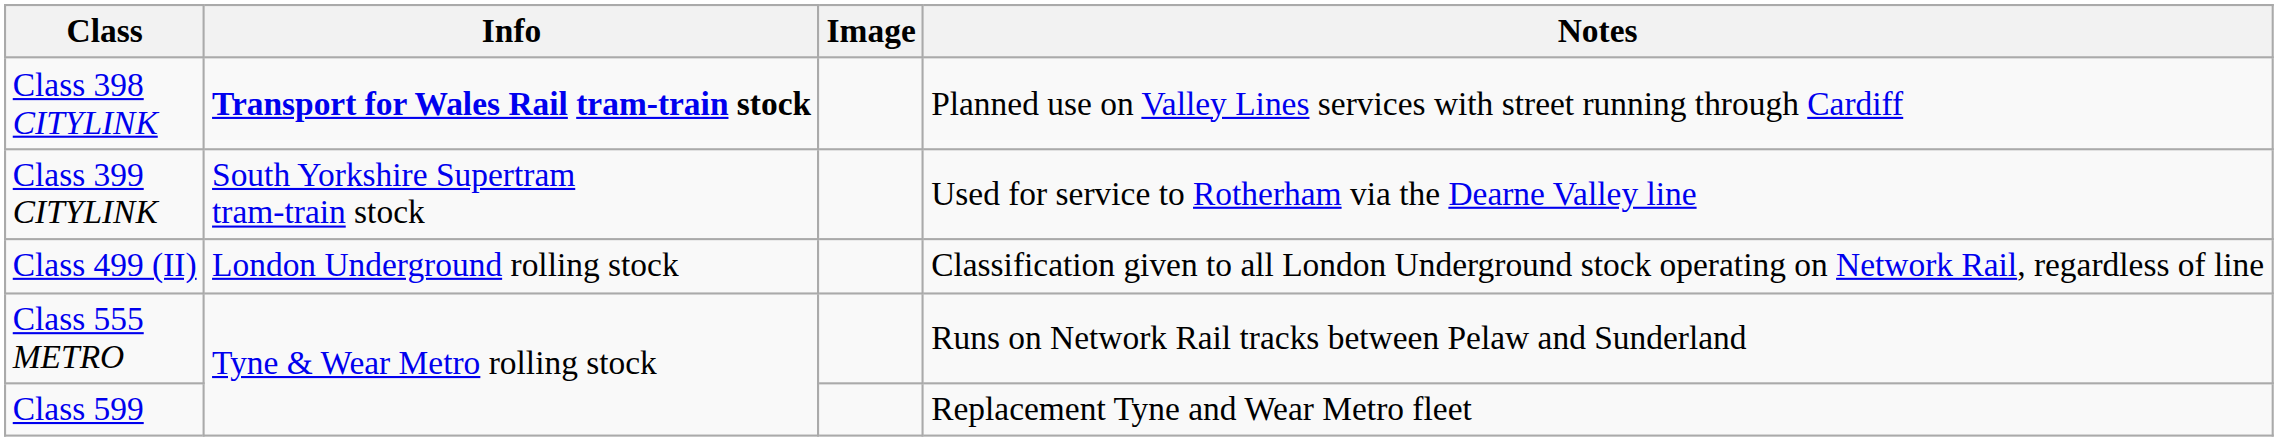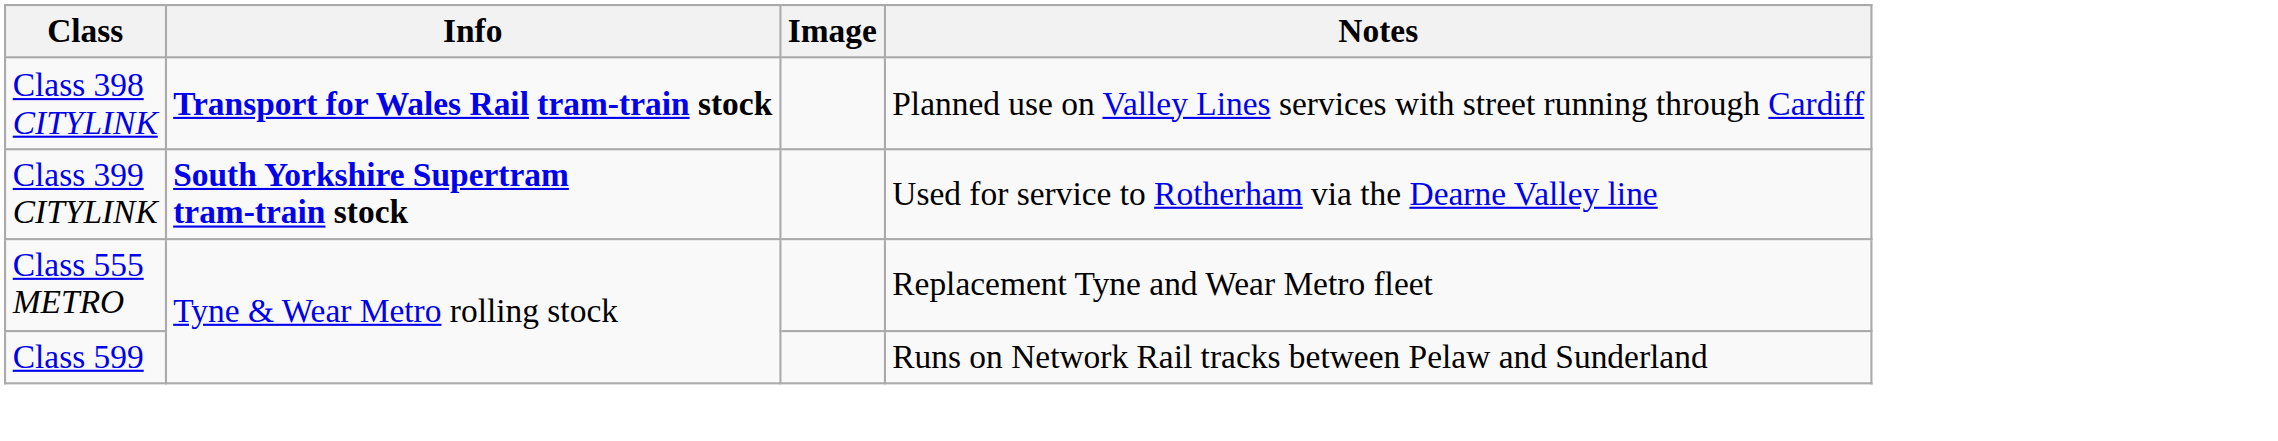Class 399 CITYLINK | Info: normal -> bold
- row: Class 499 (II) | London Underground rolling stock | Classification given to all London Underground stock operating on Network Rail, regardless of line
Class 555 METRO | Notes: Runs on Network Rail tracks between Pelaw and Sunderland -> Replacement Tyne and Wear Metro fleet
Class 599 | Notes: Replacement Tyne and Wear Metro fleet -> Runs on Network Rail tracks between Pelaw and Sunderland
